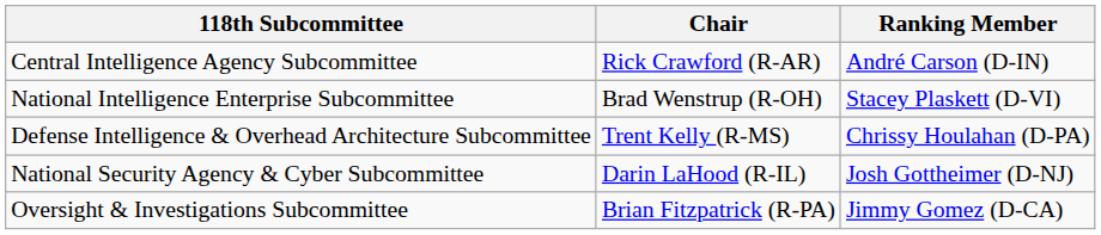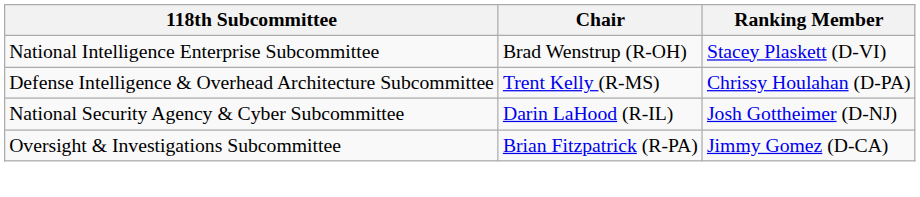- row: Central Intelligence Agency Subcommittee | Rick Crawford (R-AR) | André Carson (D-IN)
